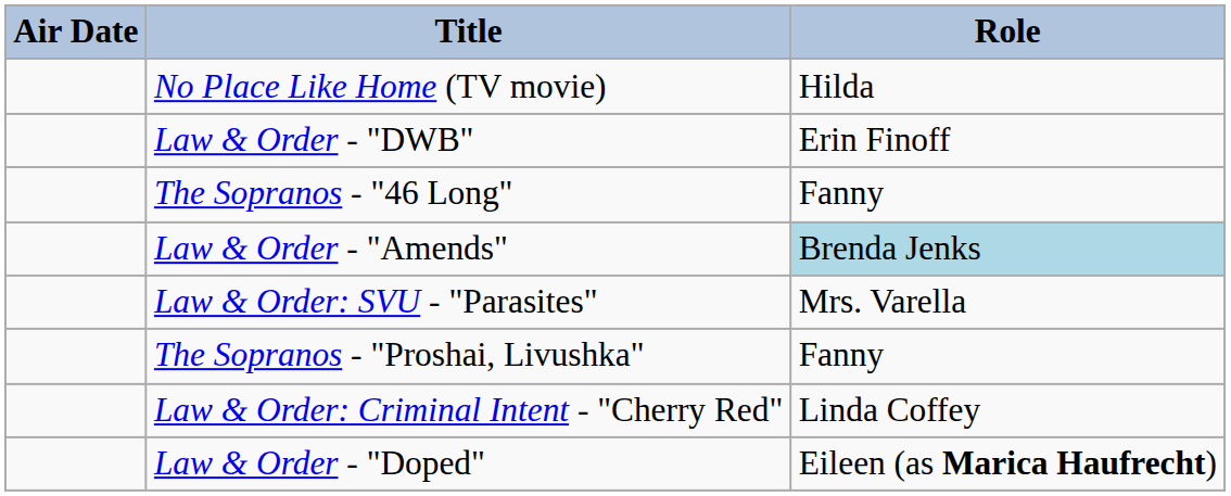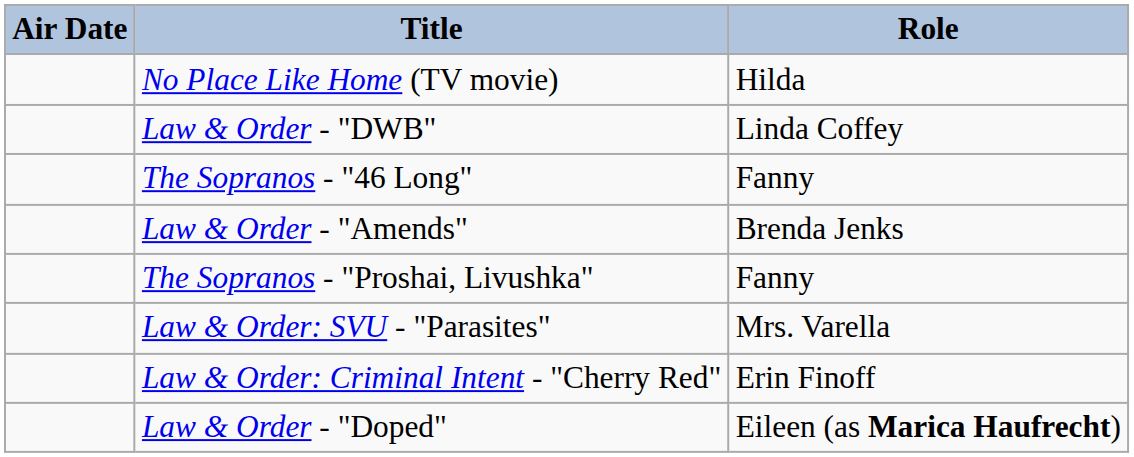Law & Order - "DWB" | Role: Erin Finoff -> Linda Coffey
Law & Order - "Amends" | Role: lightblue background -> no background
rows swapped: The Sopranos - "Proshai, Livushka" <-> Law & Order: SVU - "Parasites"
Law & Order: Criminal Intent - "Cherry Red" | Role: Linda Coffey -> Erin Finoff
